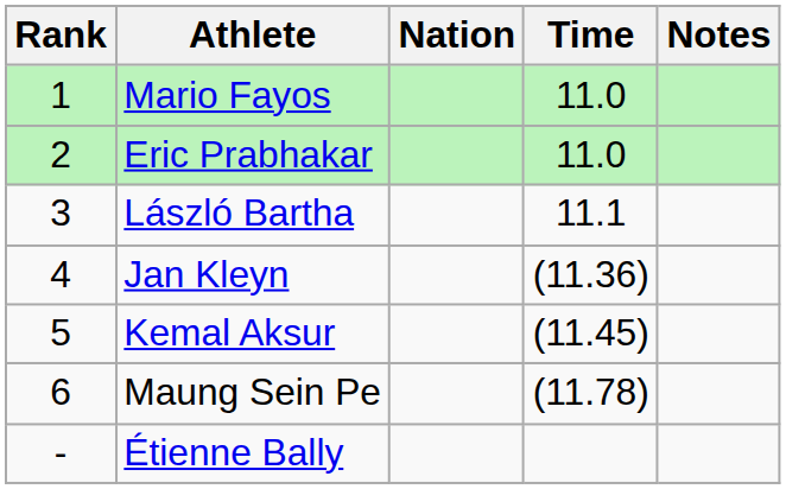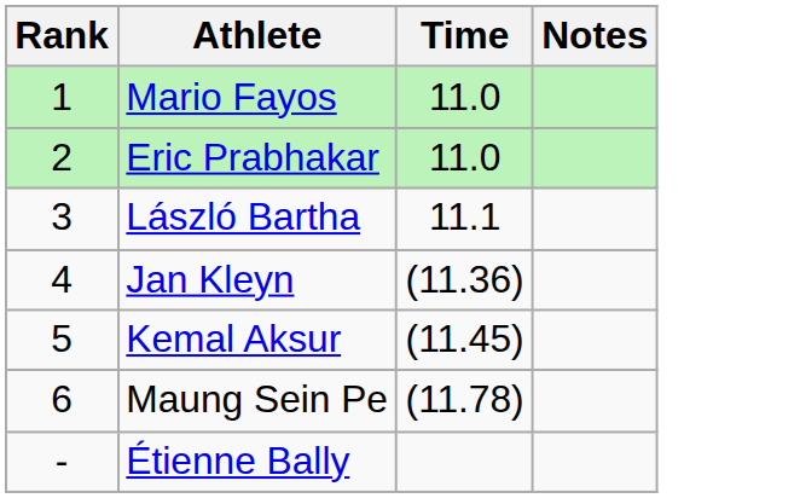- column: Nation
